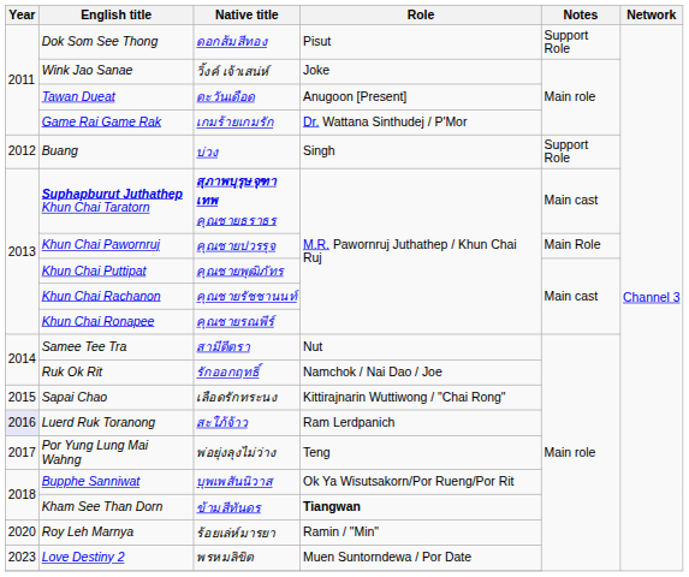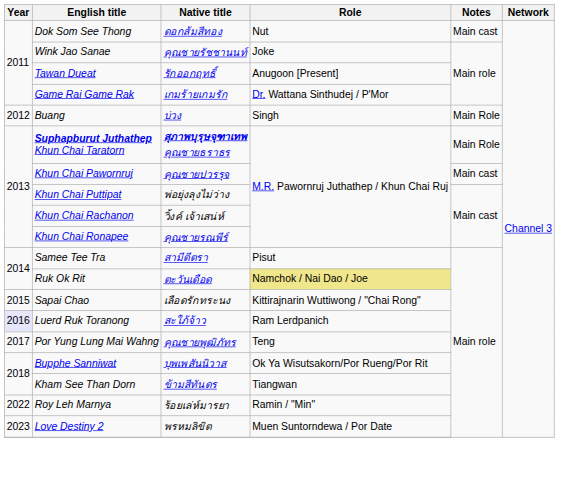Dok Som See Thong | Role: Pisut -> Nut
Dok Som See Thong | Notes: Support Role -> Main cast
Wink Jao Sanae | Native title: วิ้งค์ เจ้าเสน่ห์ -> คุณชายรัชชานนท์
Tawan Dueat | Native title: ตะวันเดือด -> รักออกฤทธิ์
Buang | Notes: Support Role -> Main Role
Suphapburut Juthathep Khun Chai Taratorn | Notes: Main cast -> Main Role
Khun Chai Pawornruj | Notes: Main Role -> Main cast
Khun Chai Puttipat | Native title: คุณชายพุฒิภัทร -> พ่อยุ่งลุงไม่ว่าง
Khun Chai Rachanon | Native title: คุณชายรัชชานนท์ -> วิ้งค์ เจ้าเสน่ห์
Samee Tee Tra | Role: Nut -> Pisut
Ruk Ok Rit | Native title: รักออกฤทธิ์ -> ตะวันเดือด
Ruk Ok Rit | Role: no background -> khaki background
Por Yung Lung Mai Wahng | Native title: พ่อยุ่งลุงไม่ว่าง -> คุณชายพุฒิภัทร
Kham See Than Dorn | Role: bold -> normal
Roy Leh Marnya | Year: 2020 -> 2022
